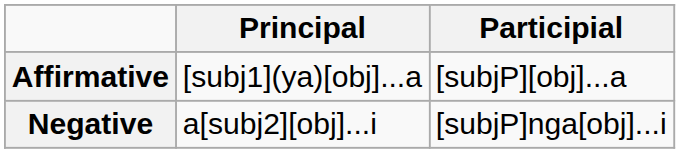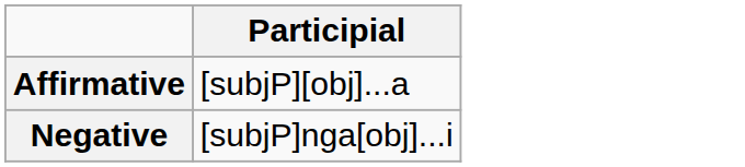- column: Principal | [subj1](ya)[obj]...a | a[subj2][obj]...i
